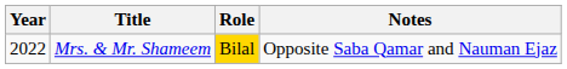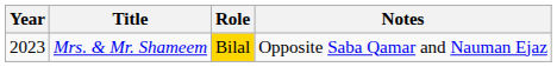Mrs. & Mr. Shameem | Year: 2022 -> 2023
